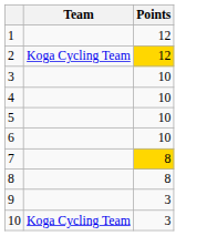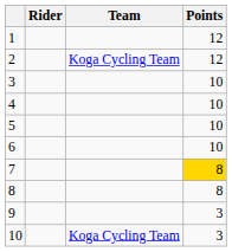+ column: Rider
2 | Points: gold background -> no background
